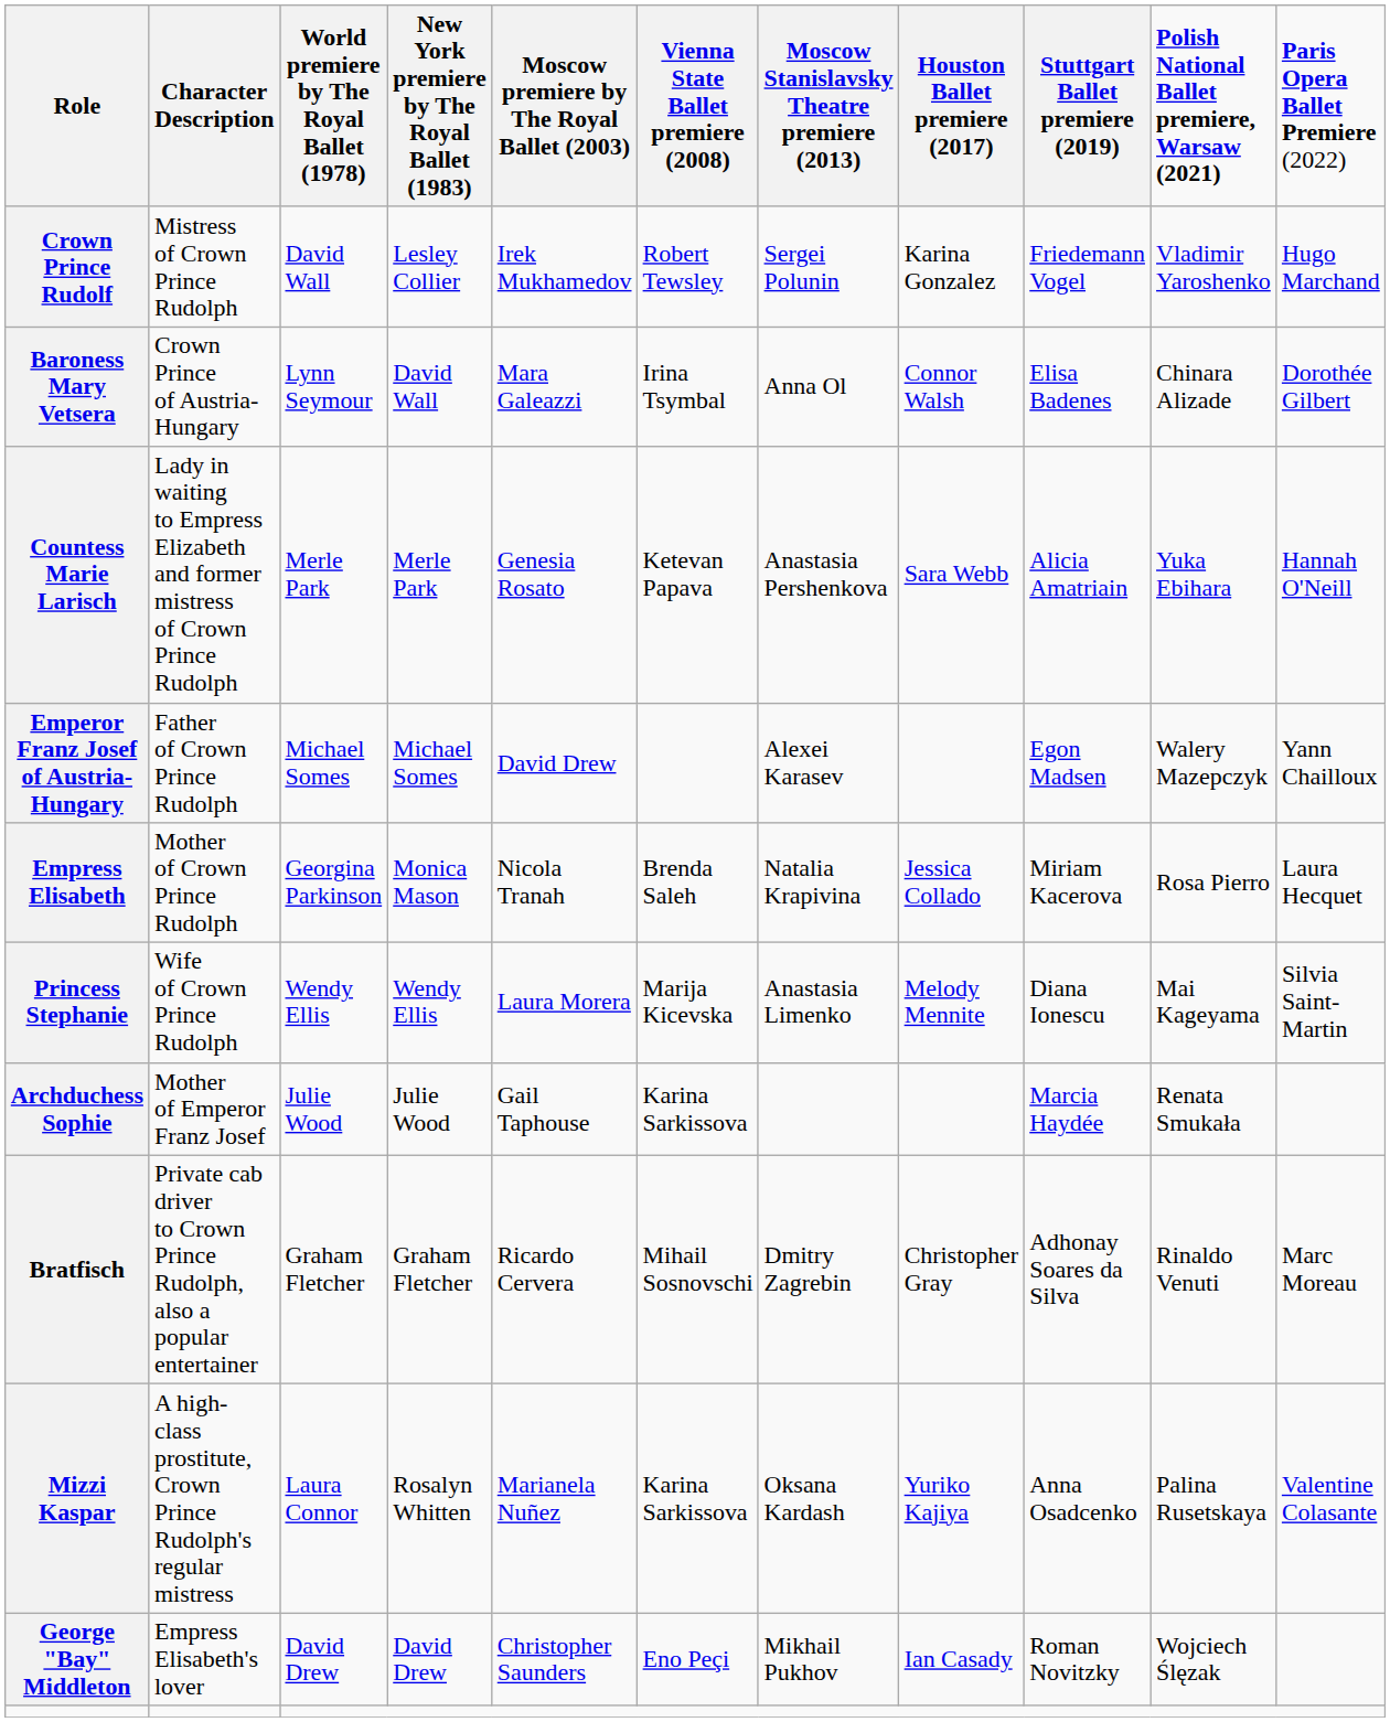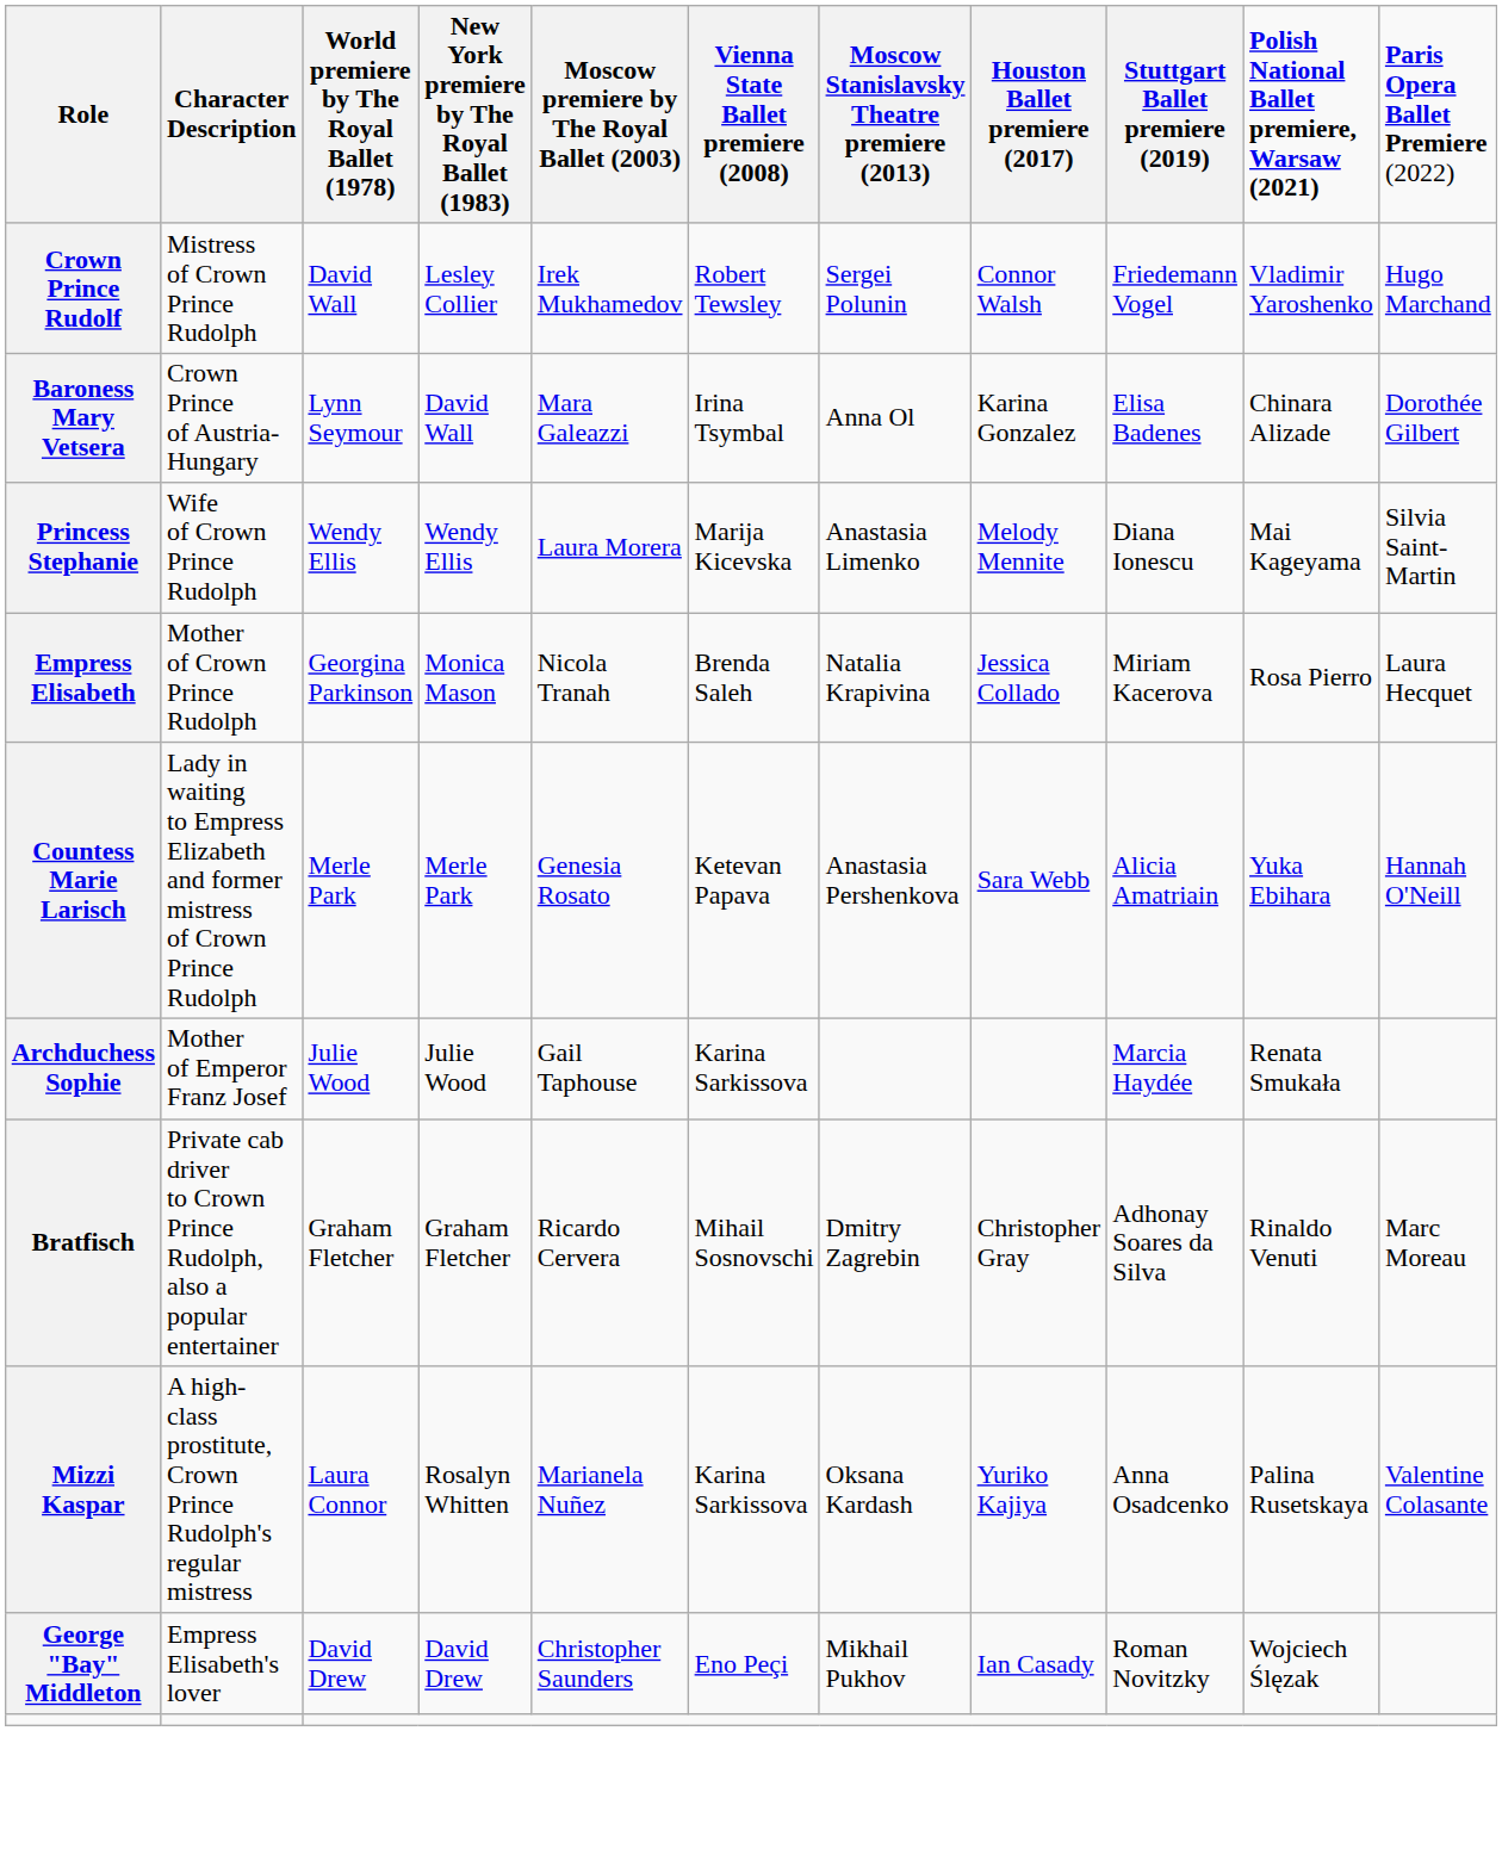Crown Prince Rudolf | column 8: Karina Gonzalez -> Connor Walsh
Baroness Mary Vetsera | column 8: Connor Walsh -> Karina Gonzalez
rows swapped: Princess Stephanie <-> Countess Marie Larisch
- row: Emperor Franz Josef of Austria-Hungary | Father of Crown Prince Rudolph | Michael Somes | Michael Somes | David Drew | Alexei Karasev | Egon Madsen | Walery Mazepczyk | Yann Chailloux
